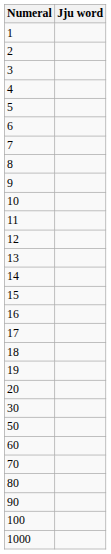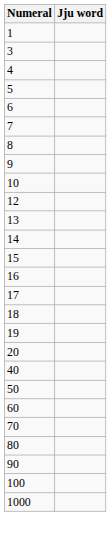- row: 2
- row: 11
- row: 30
+ row: 40
